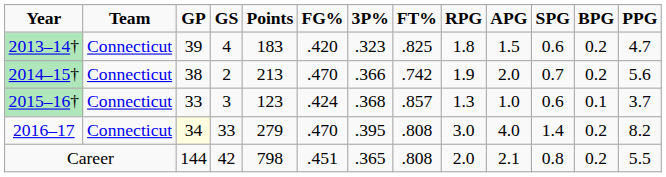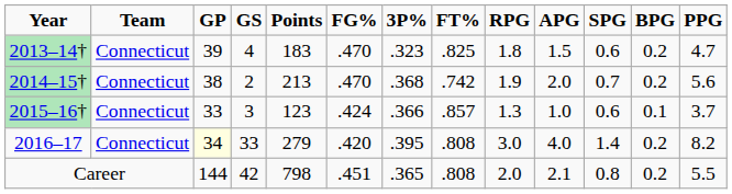2013–14† | FG%: .420 -> .470
2014–15† | 3P%: .366 -> .368
2015–16† | 3P%: .368 -> .366
2016–17 | FG%: .470 -> .420
